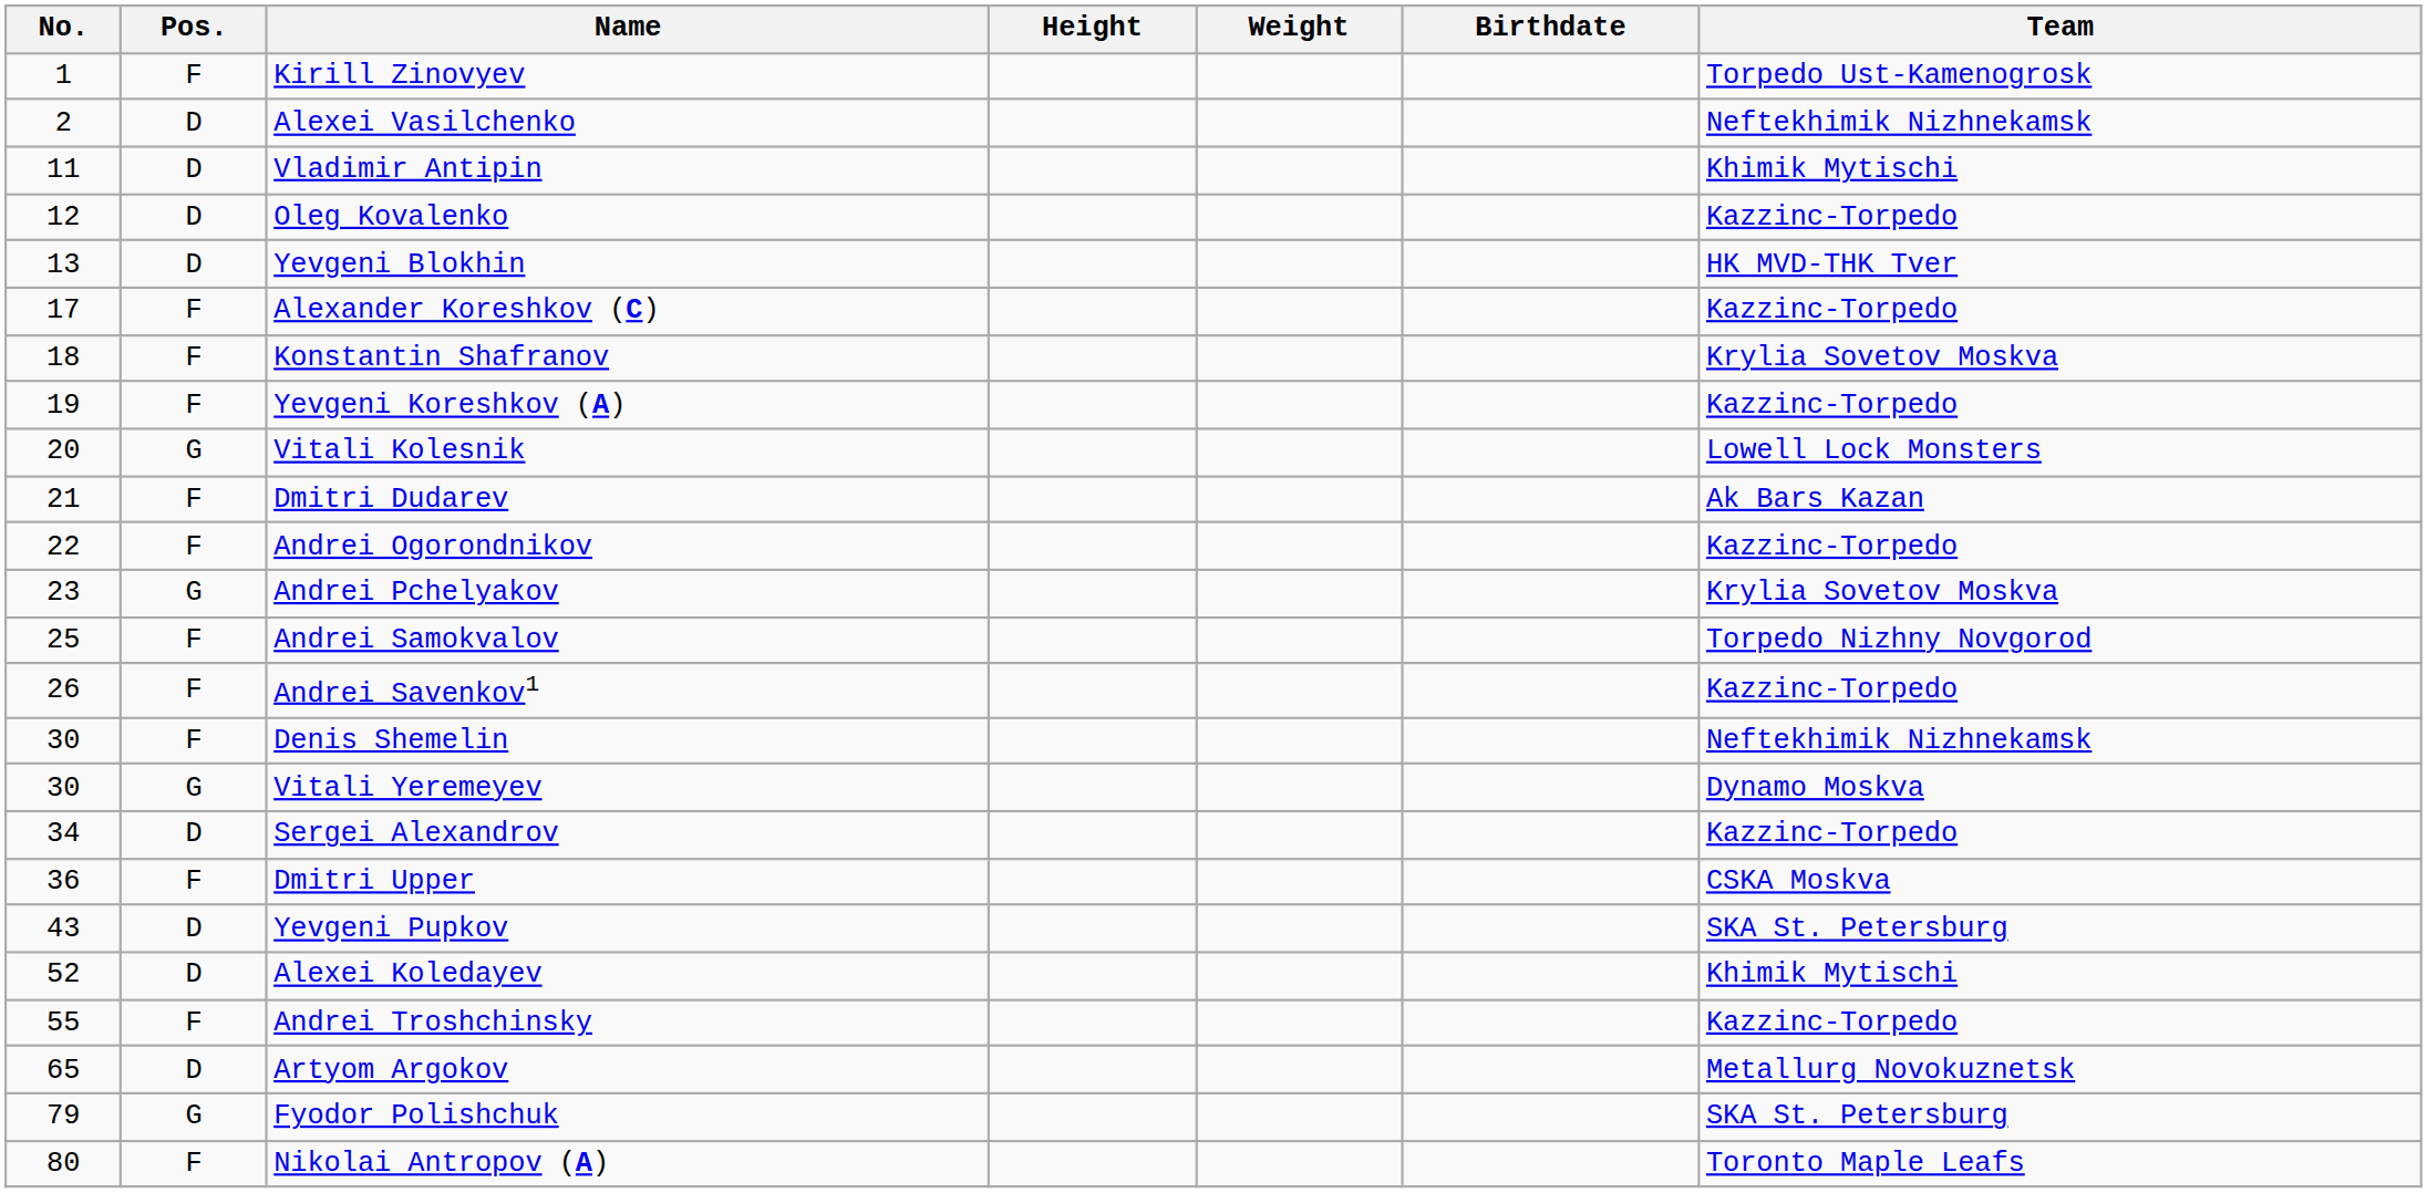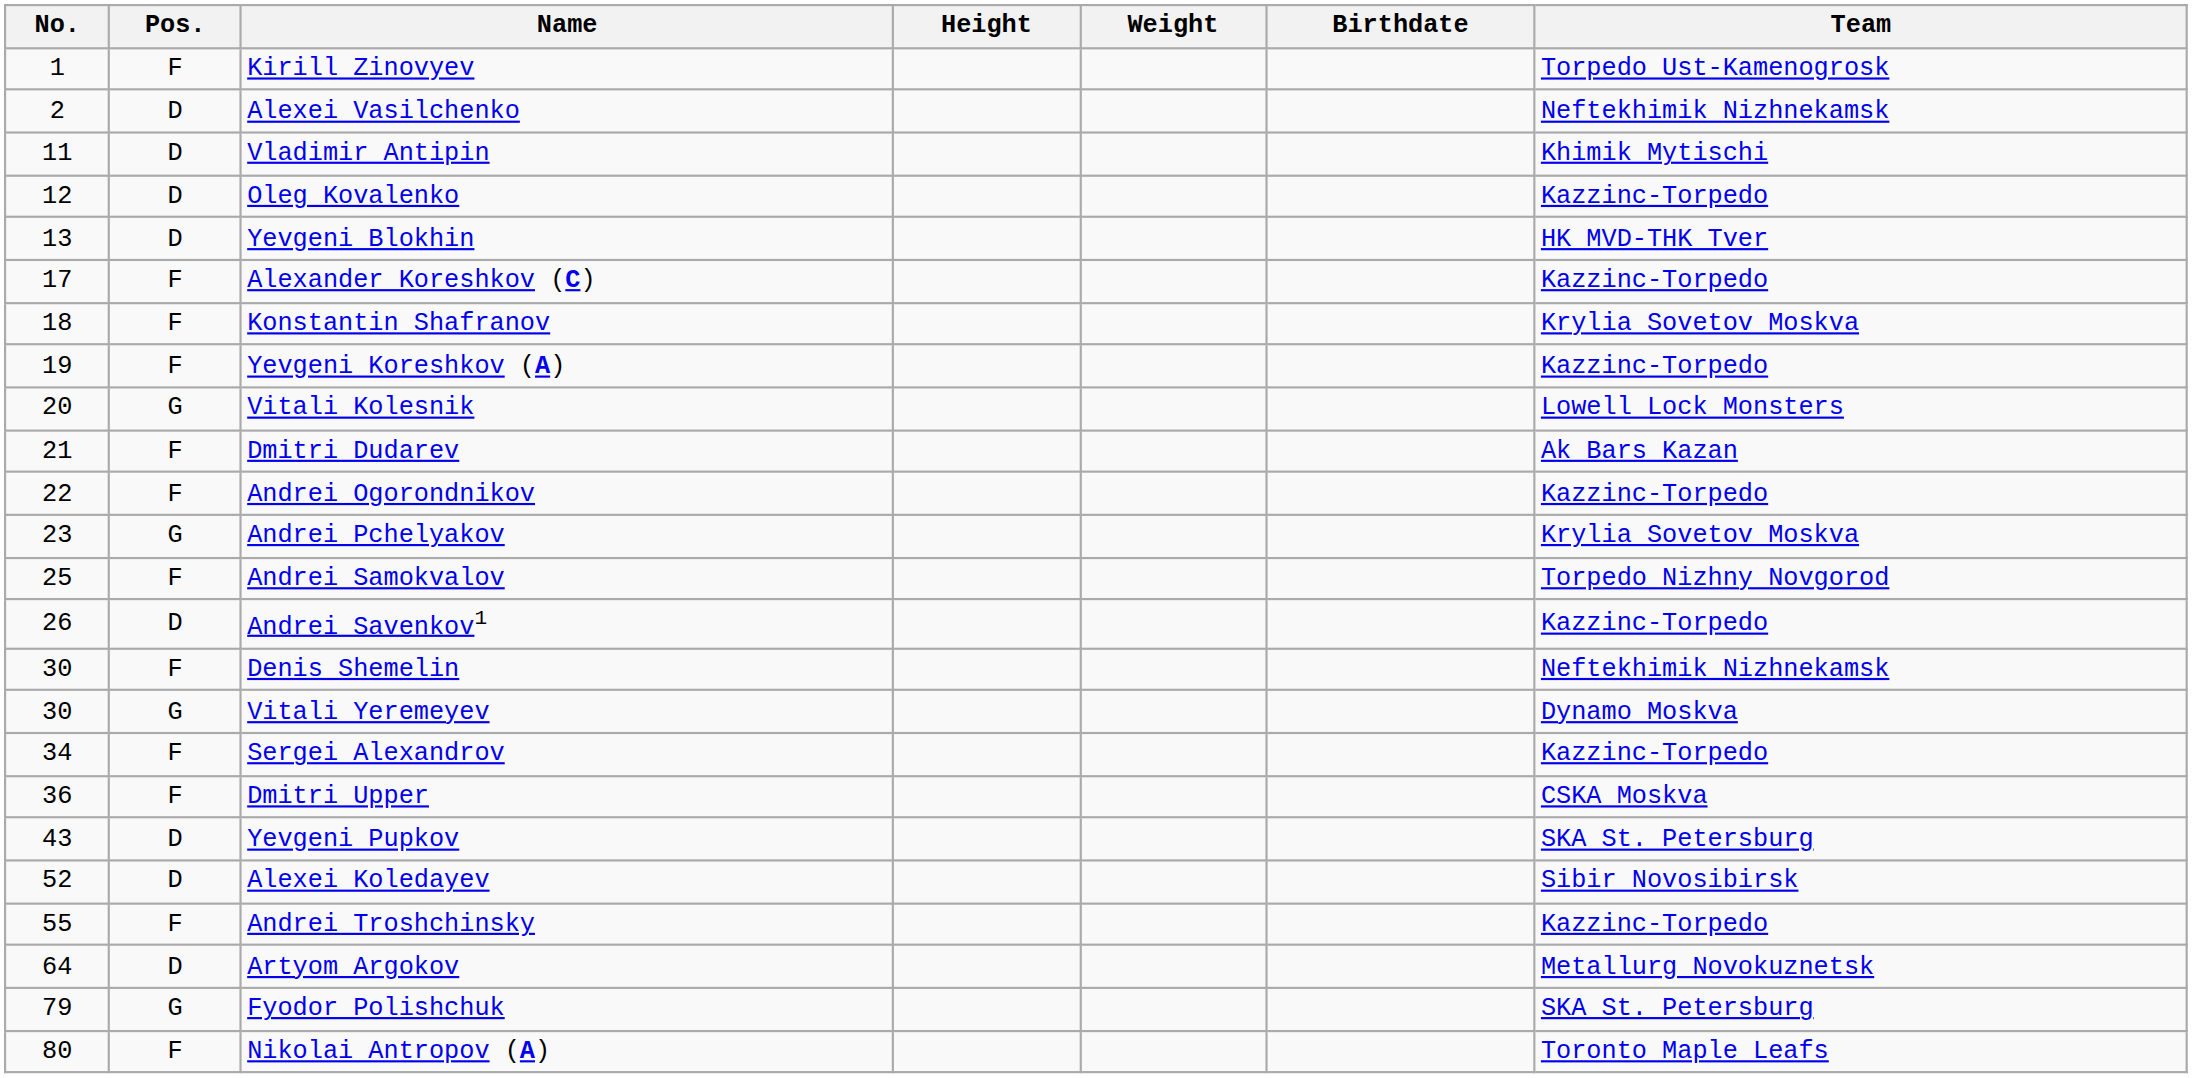Andrei Savenkov1 | Pos.: F -> D
Sergei Alexandrov | Pos.: D -> F
Alexei Koledayev | Team: Khimik Mytischi -> Sibir Novosibirsk
Artyom Argokov | No.: 65 -> 64
